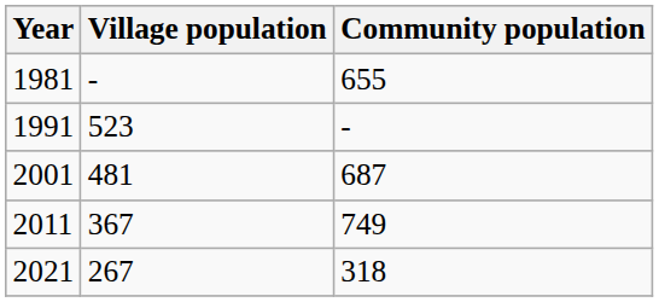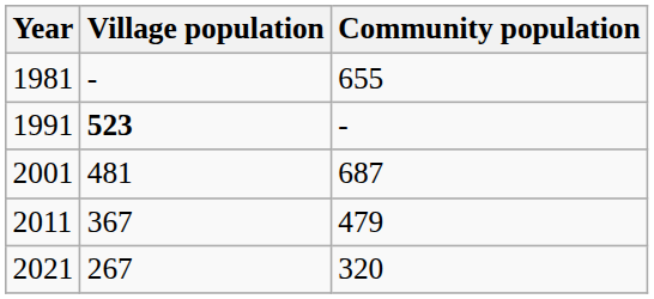1991 | Village population: normal -> bold
2011 | Community population: 749 -> 479
2021 | Community population: 318 -> 320
